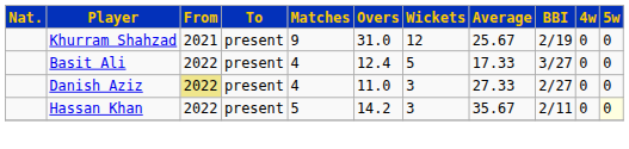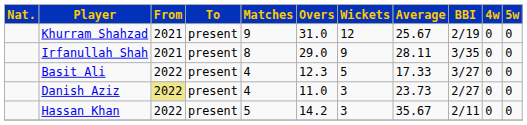+ row: Irfanullah Shah | 2021 | present | 8 | 29.0 | 9 | 28.11 | 3/35 | 0 | 0
Basit Ali | Overs: 12.4 -> 12.3
Danish Aziz | Average: 27.33 -> 23.73
Hassan Khan | 5w: lightyellow background -> no background
